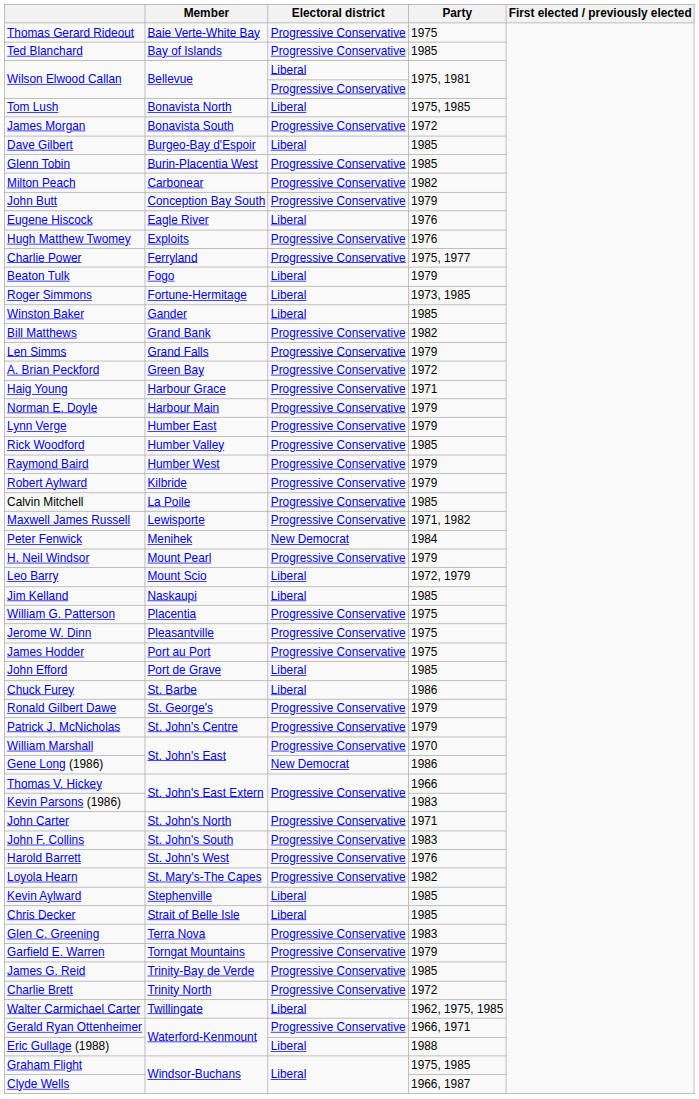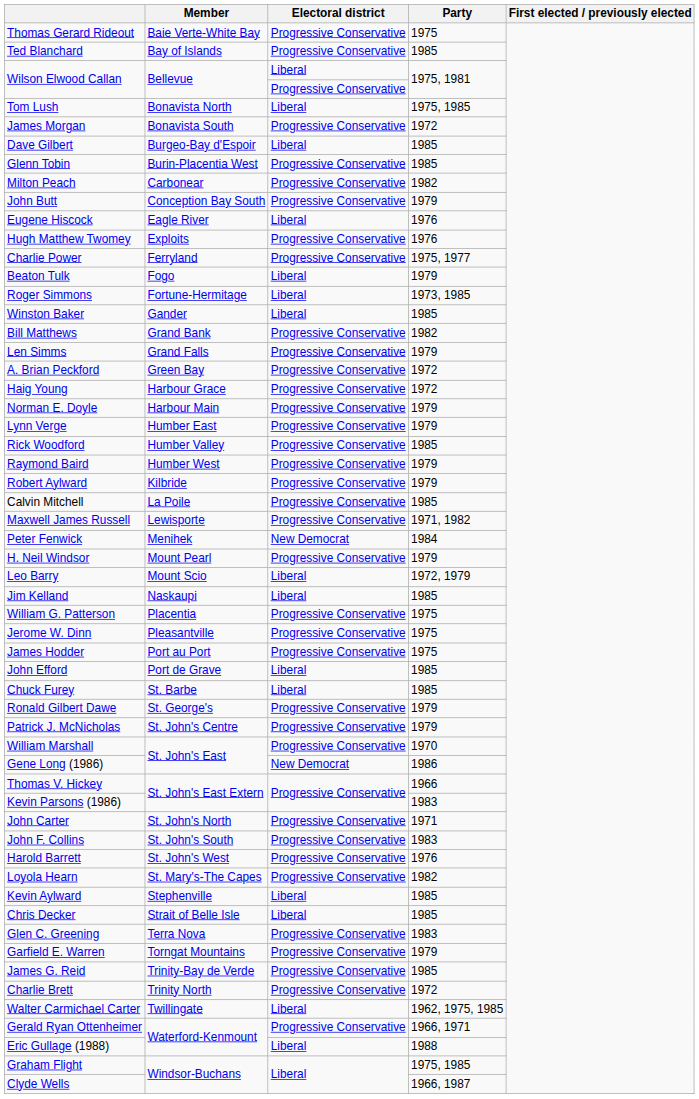Haig Young | Party: 1971 -> 1972
Chuck Furey | Party: 1986 -> 1985
